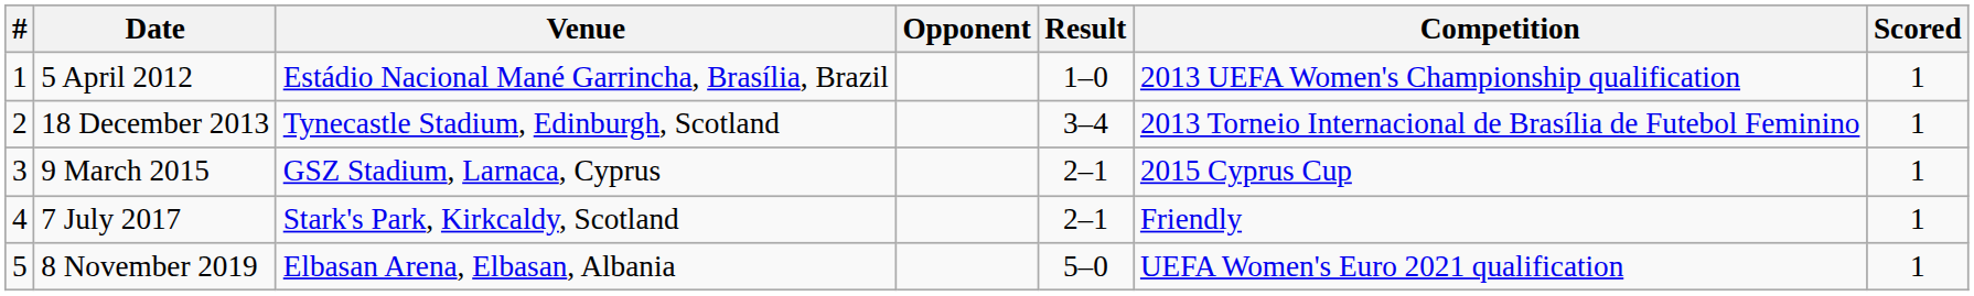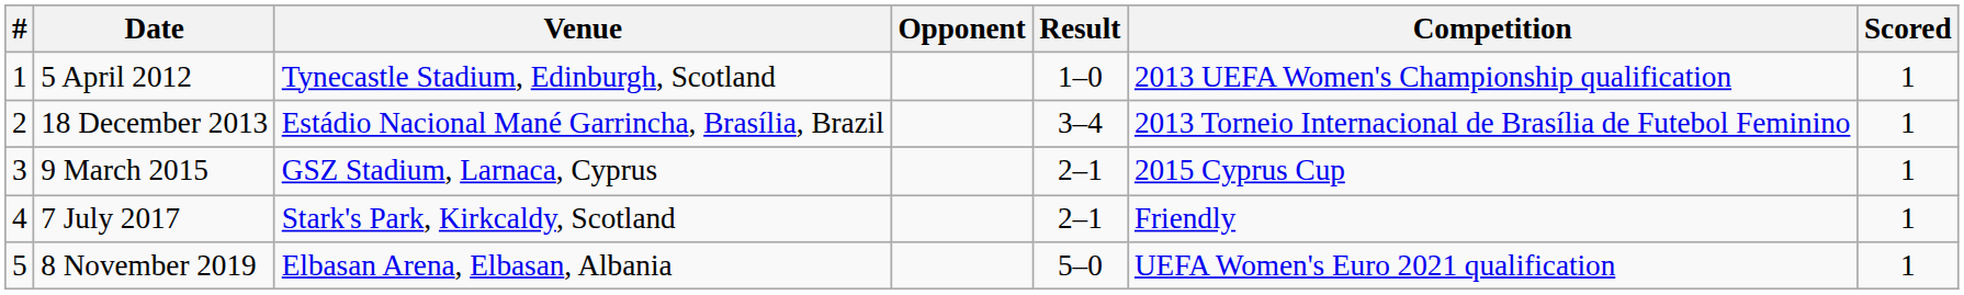5 April 2012 | Venue: Estádio Nacional Mané Garrincha, Brasília, Brazil -> Tynecastle Stadium, Edinburgh, Scotland
18 December 2013 | Venue: Tynecastle Stadium, Edinburgh, Scotland -> Estádio Nacional Mané Garrincha, Brasília, Brazil
